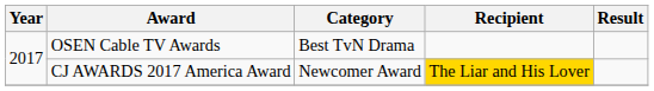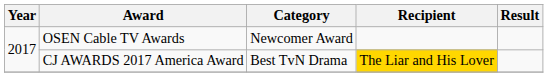OSEN Cable TV Awards | Category: Best TvN Drama -> Newcomer Award
CJ AWARDS 2017 America Award | Category: Newcomer Award -> Best TvN Drama
